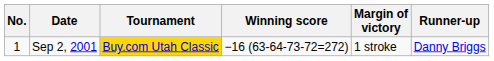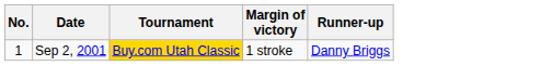- column: Winning score | −16 (63-64-73-72=272)
